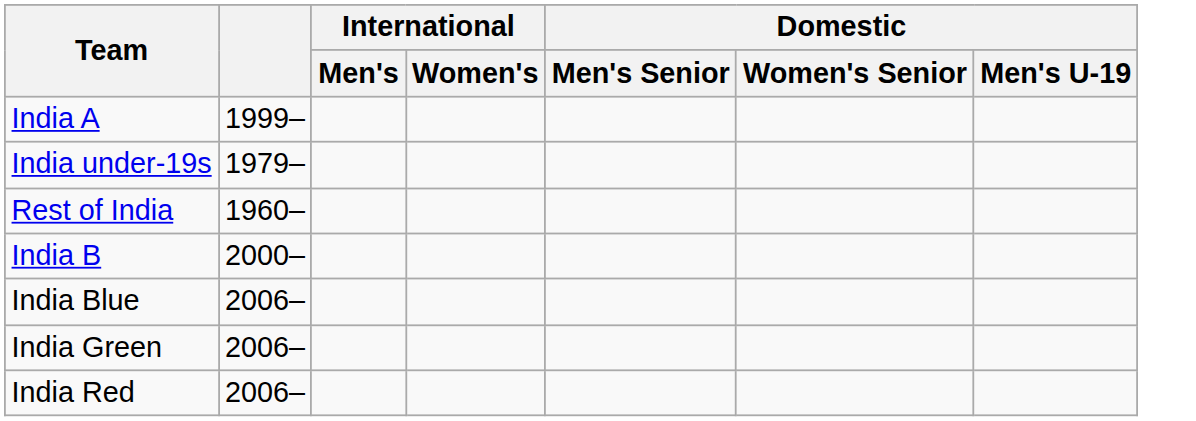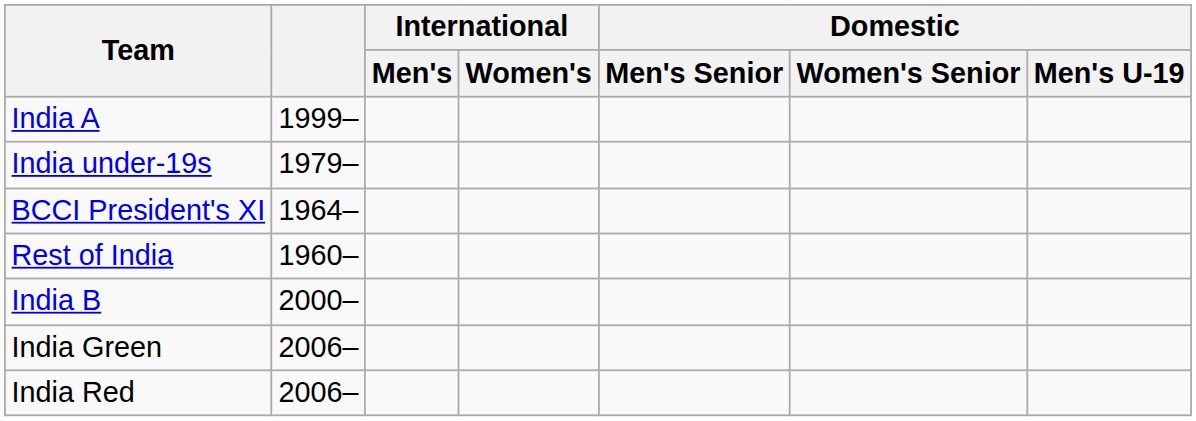+ row: BCCI President's XI | 1964–
- row: India Blue | 2006–
